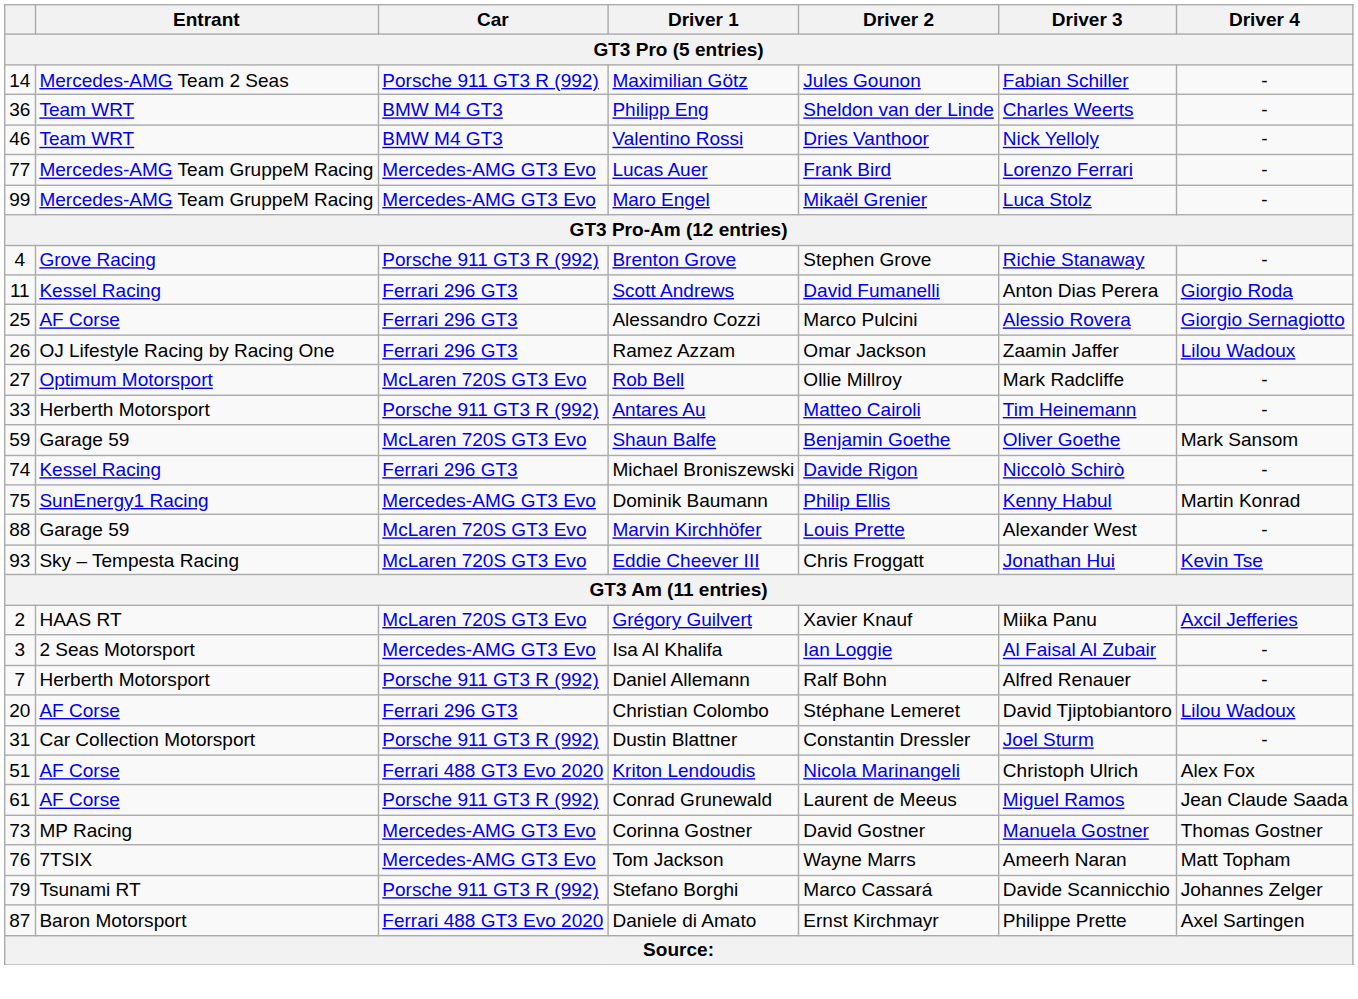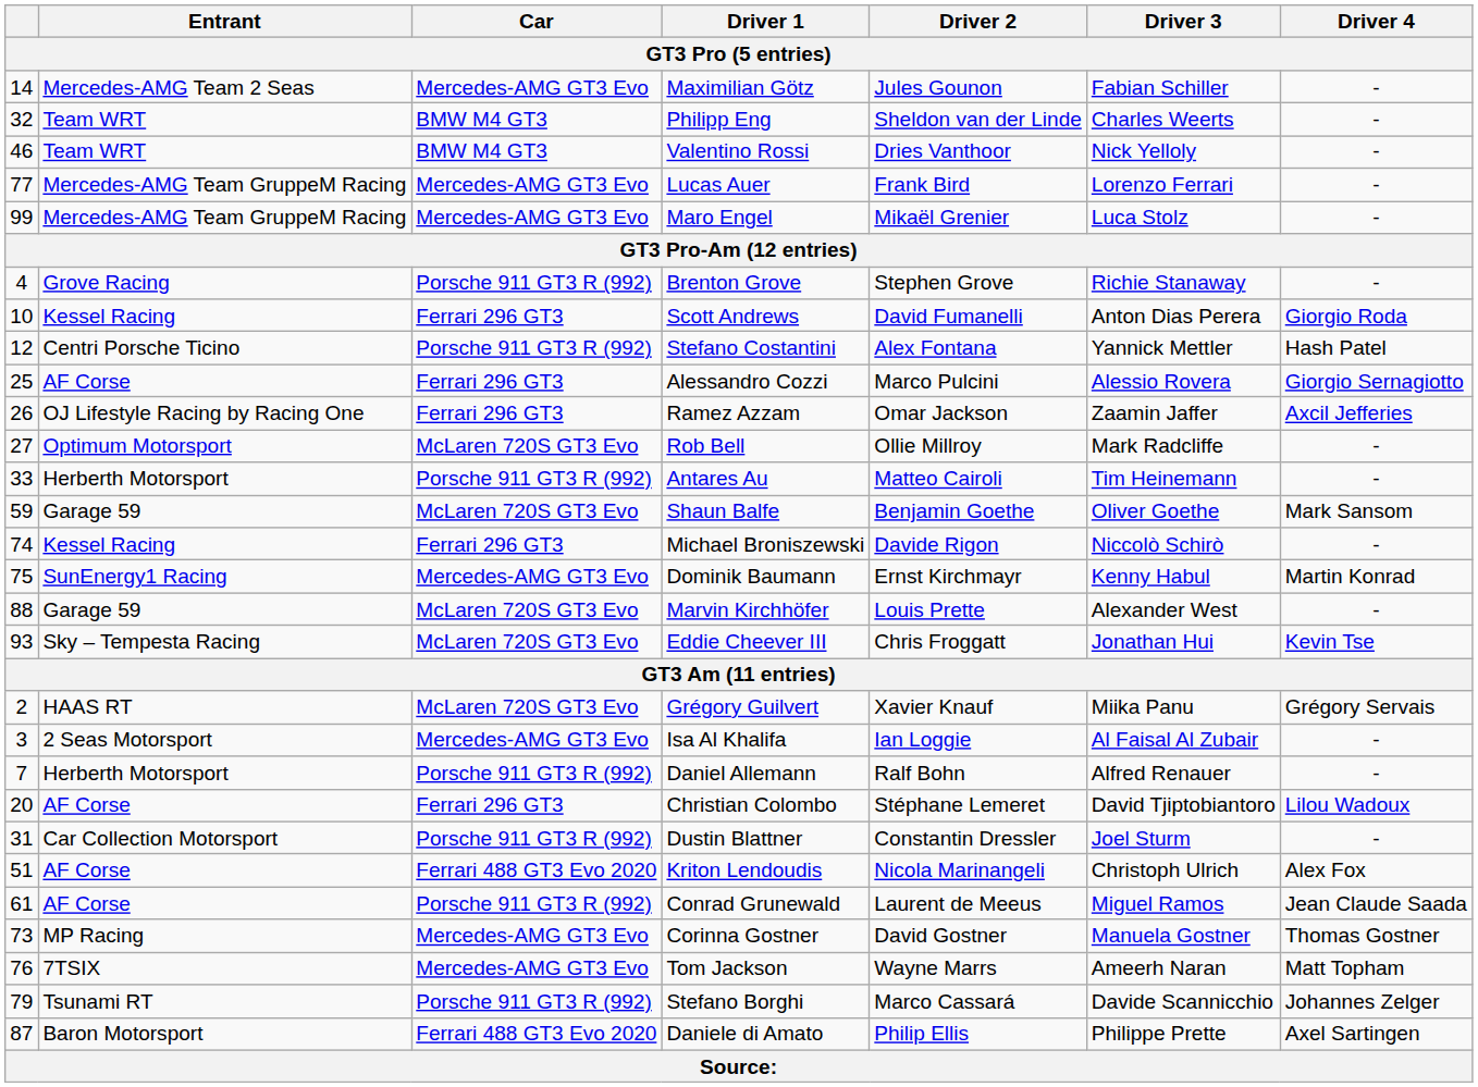Maximilian Götz | Car: Porsche 911 GT3 R (992) -> Mercedes-AMG GT3 Evo
Philipp Eng | column 1: 36 -> 32
Scott Andrews | column 1: 11 -> 10
+ row: 12 | Centri Porsche Ticino | Porsche 911 GT3 R (992) | Stefano Costantini | Alex Fontana | Yannick Mettler | Hash Patel
Ramez Azzam | Driver 4: Lilou Wadoux -> Axcil Jefferies
Dominik Baumann | Driver 2: Philip Ellis -> Ernst Kirchmayr
Grégory Guilvert | Driver 4: Axcil Jefferies -> Grégory Servais
Daniele di Amato | Driver 2: Ernst Kirchmayr -> Philip Ellis
